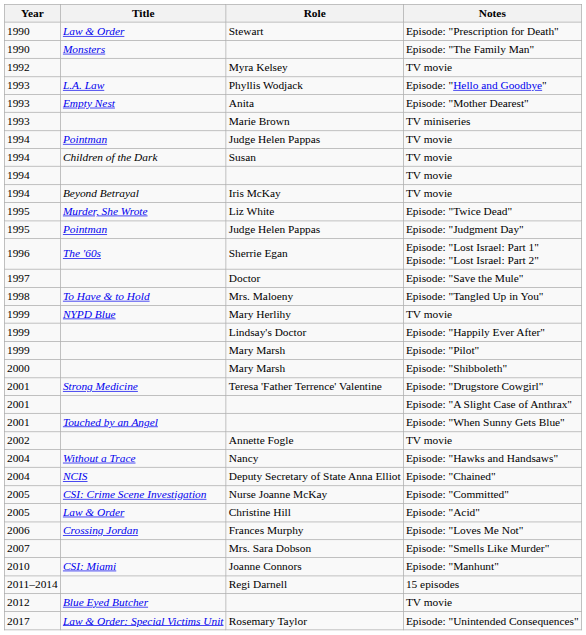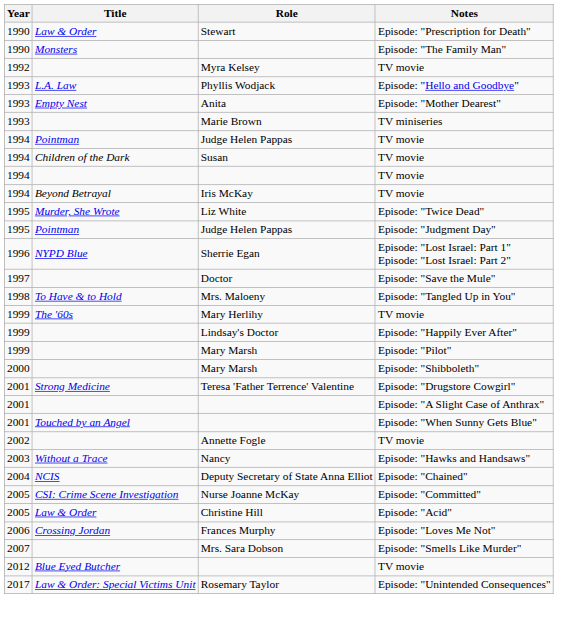Sherrie Egan | Title: The '60s -> NYPD Blue
Mary Herlihy | Title: NYPD Blue -> The '60s
Nancy | Year: 2004 -> 2003
- row: 2010 | CSI: Miami | Joanne Connors | Episode: "Manhunt"
- row: 2011–2014 | Regi Darnell | 15 episodes
